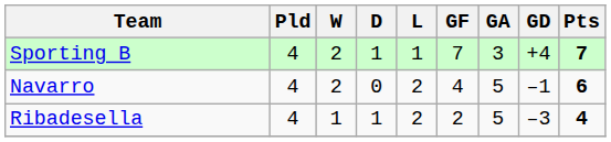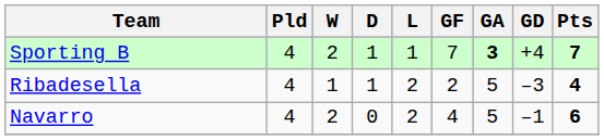Sporting B | GA: normal -> bold
rows swapped: Navarro <-> Ribadesella
